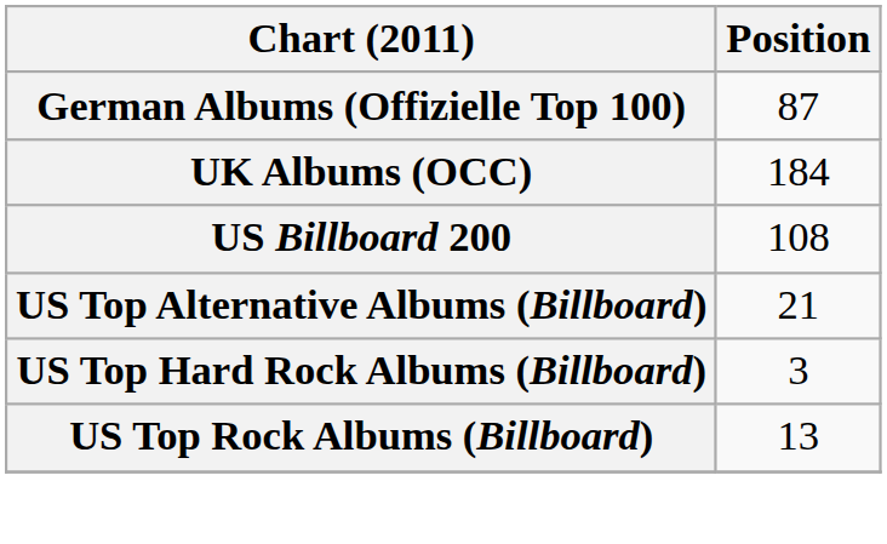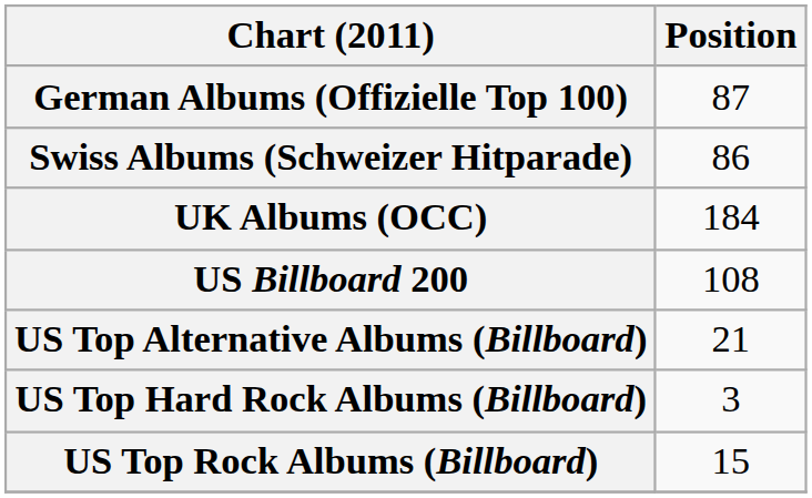+ row: Swiss Albums (Schweizer Hitparade) | 86
US Top Rock Albums (Billboard) | Position: 13 -> 15
